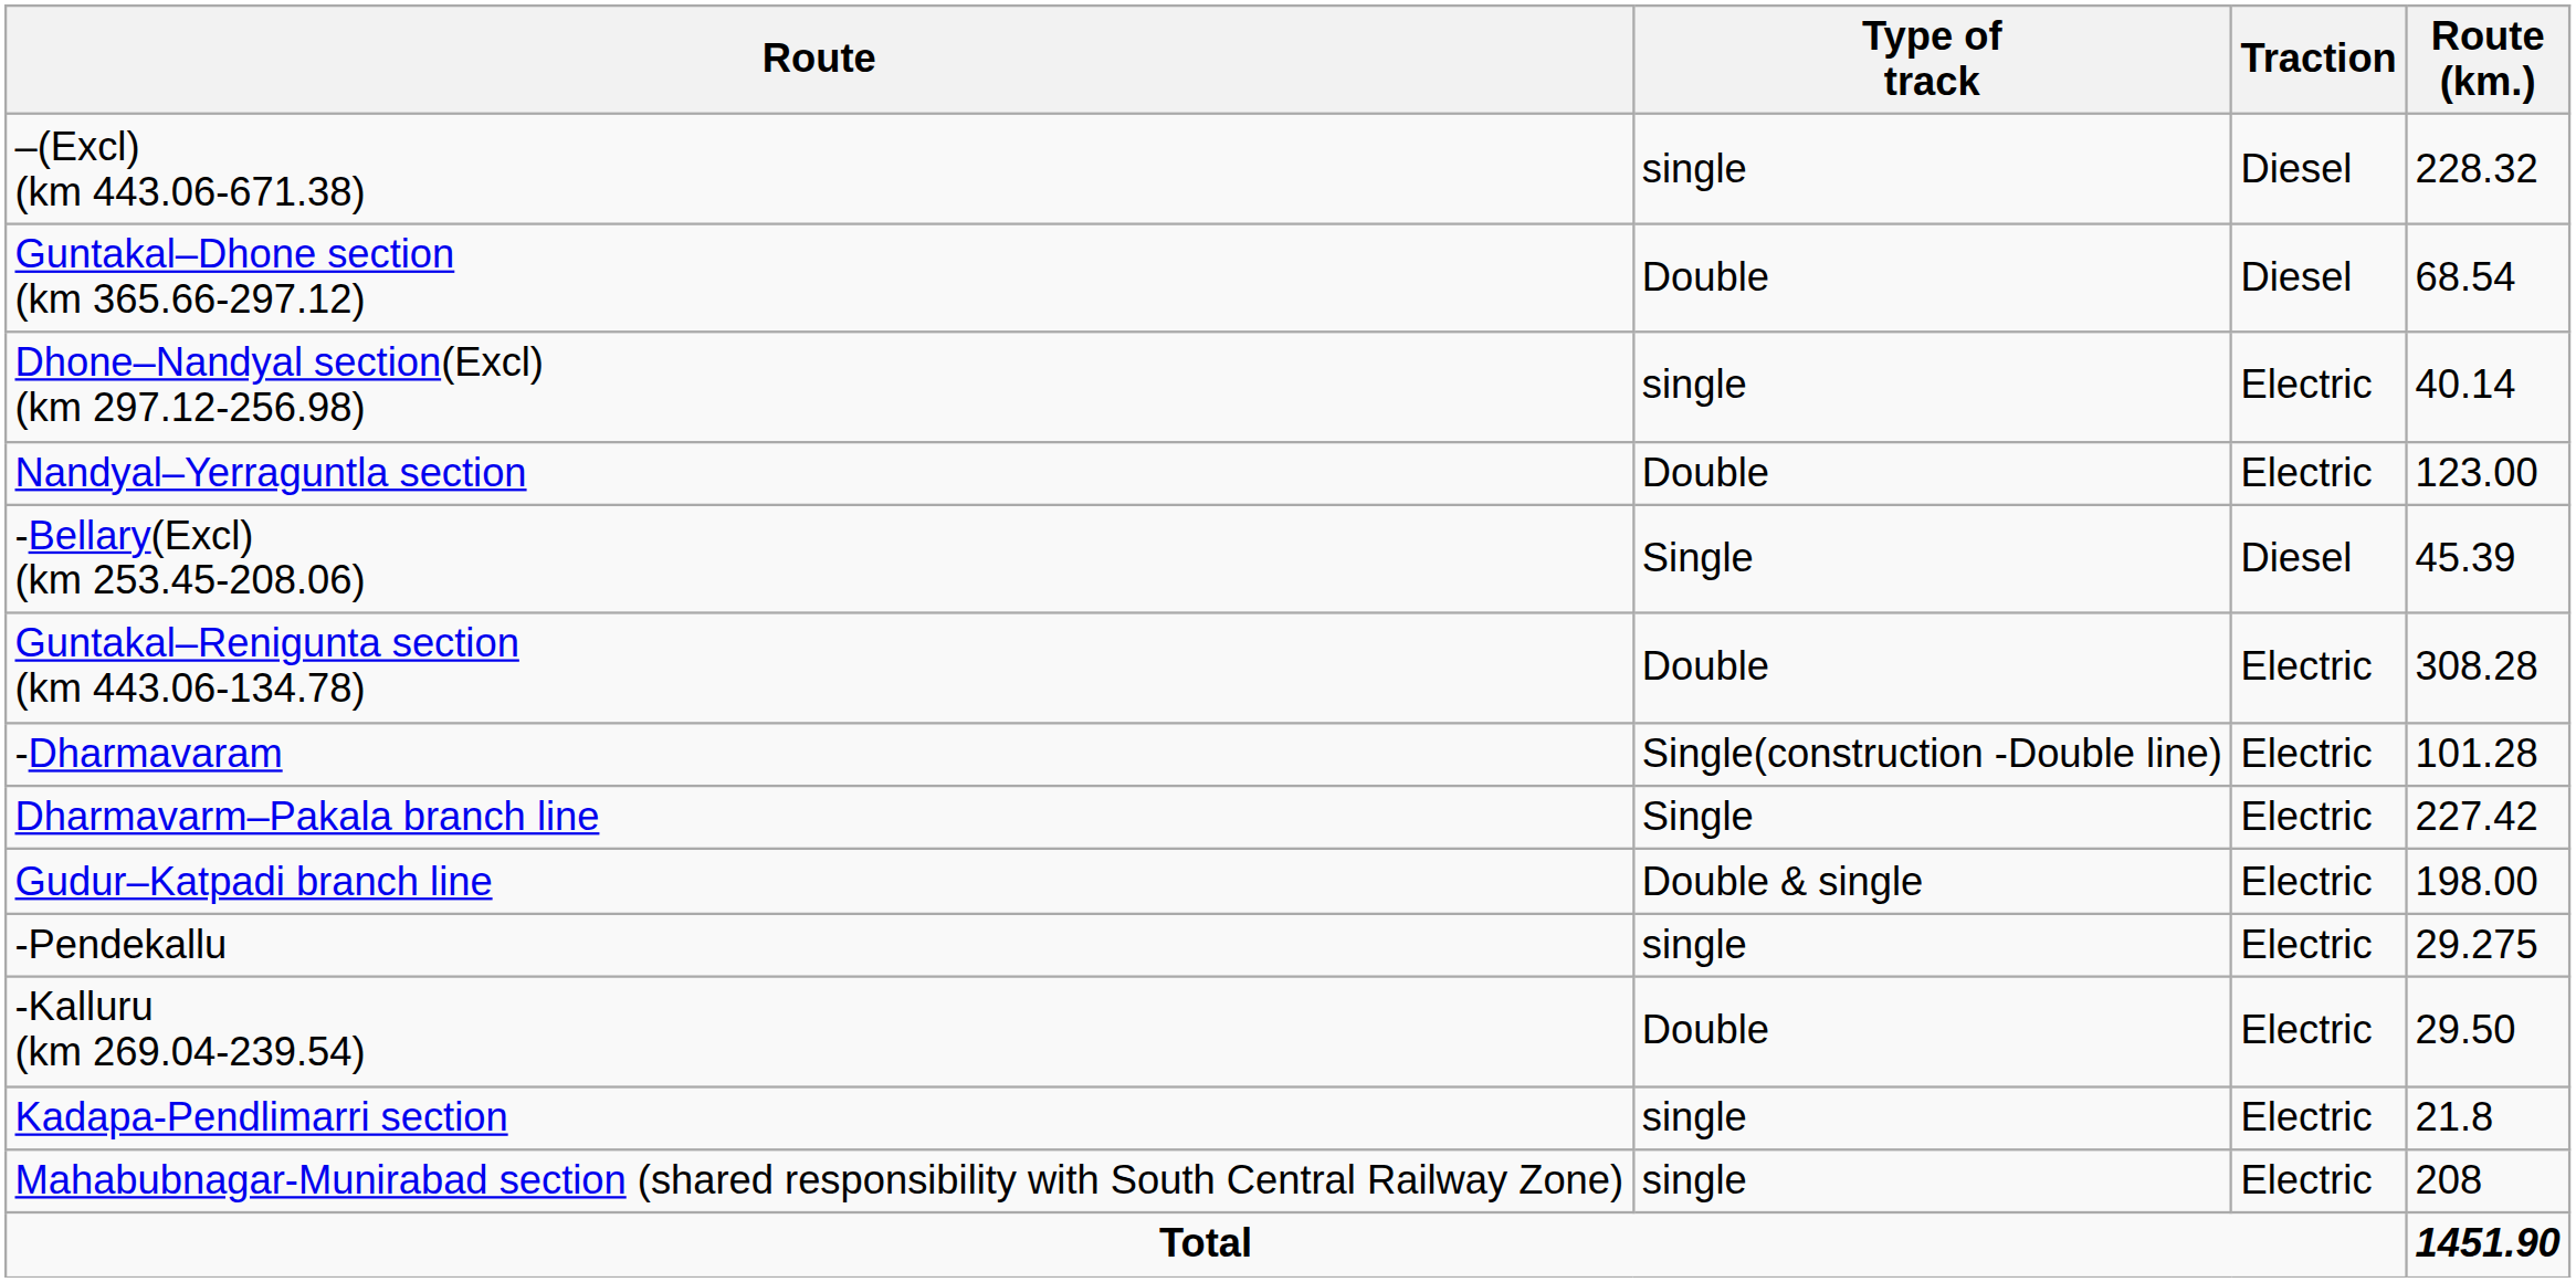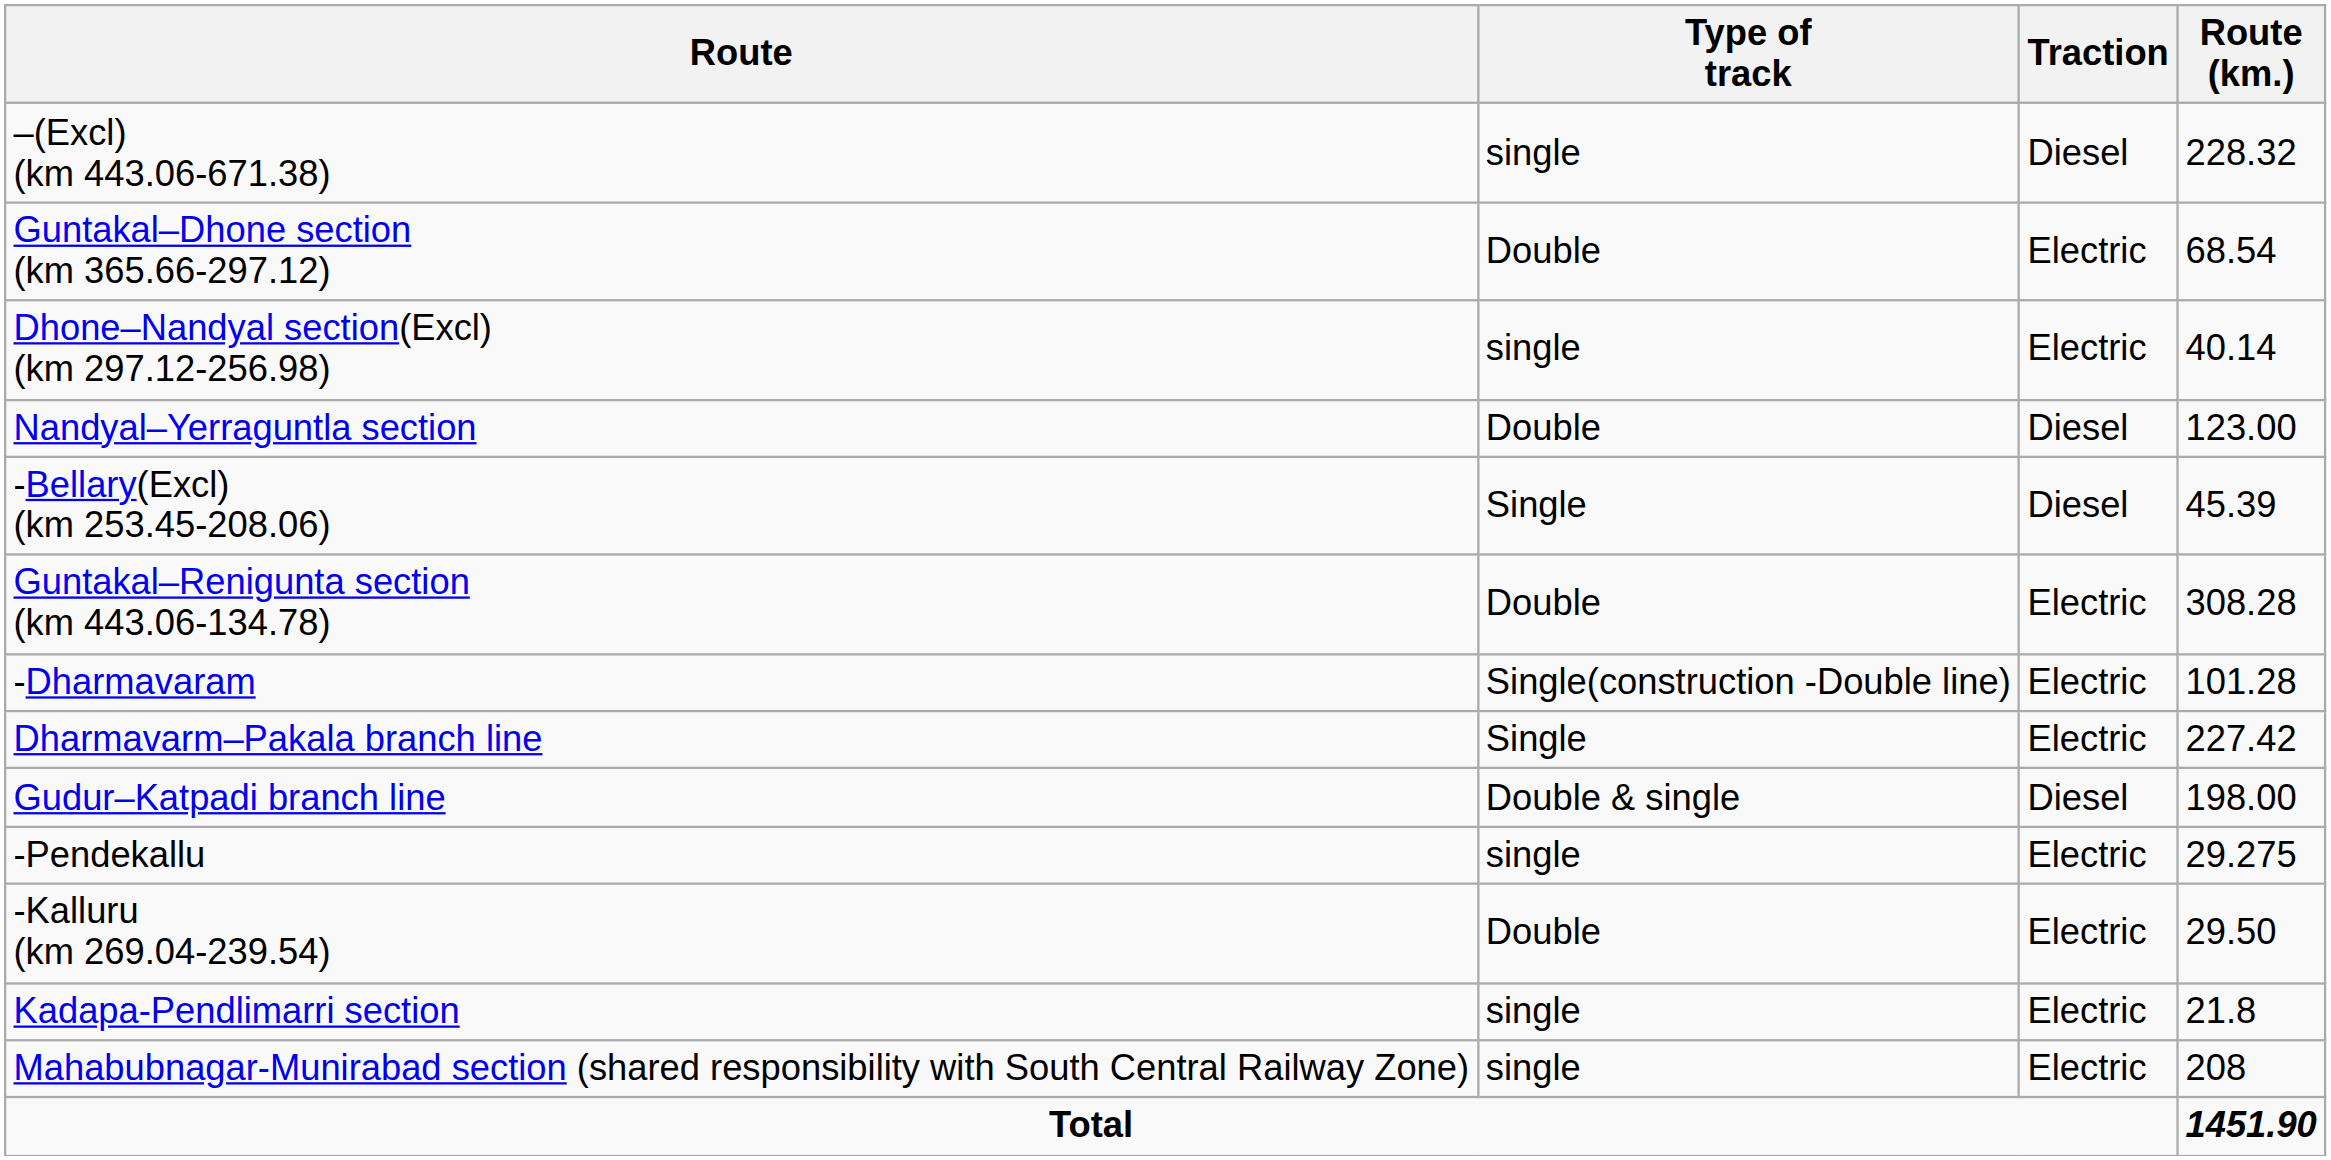Guntakal–Dhone section (km 365.66-297.12) | Traction: Diesel -> Electric
Nandyal–Yerraguntla section | Traction: Electric -> Diesel
Gudur–Katpadi branch line | Traction: Electric -> Diesel
